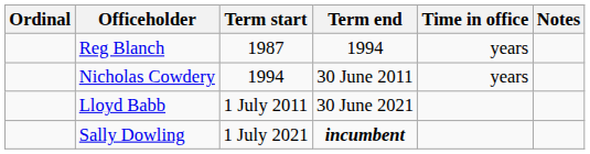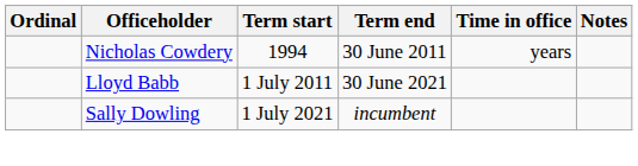- row: Reg Blanch | 1987 | 1994 | years
Sally Dowling | Term end: bold -> normal
